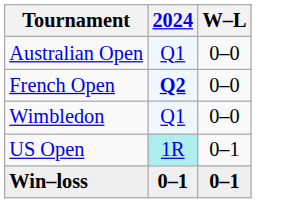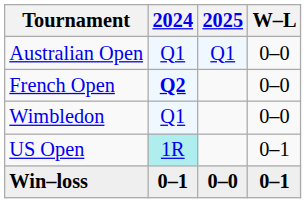+ column: 2025 | Q1 | 0–0
